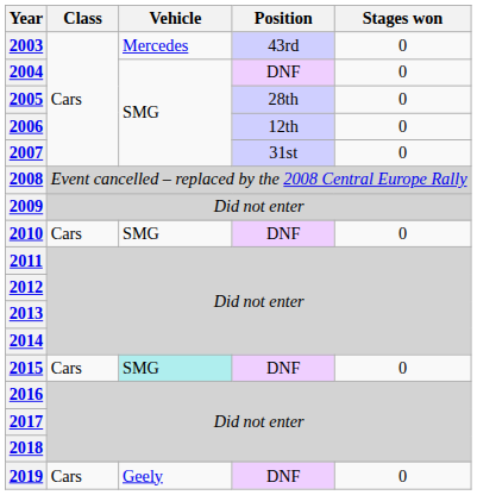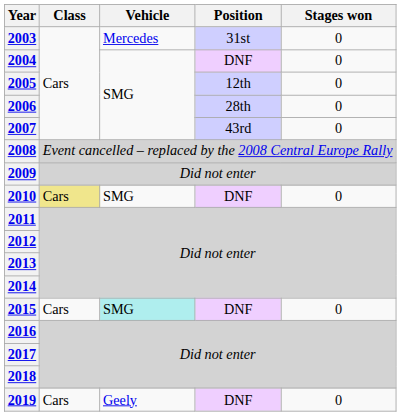2003 | Position: 43rd -> 31st
2005 | Position: 28th -> 12th
2006 | Position: 12th -> 28th
2007 | Position: 31st -> 43rd
2010 | Class: no background -> khaki background
